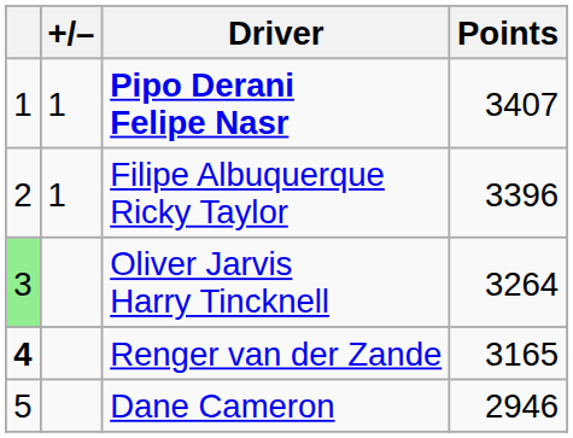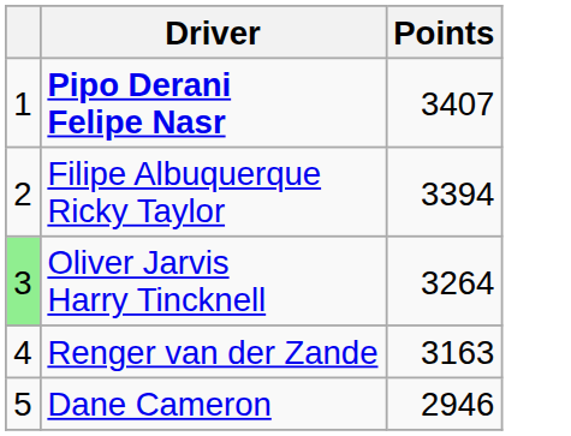- column: +/– | 1 | 1
Filipe Albuquerque Ricky Taylor | Points: 3396 -> 3394
Renger van der Zande | column 1: bold -> normal
Renger van der Zande | Points: 3165 -> 3163
